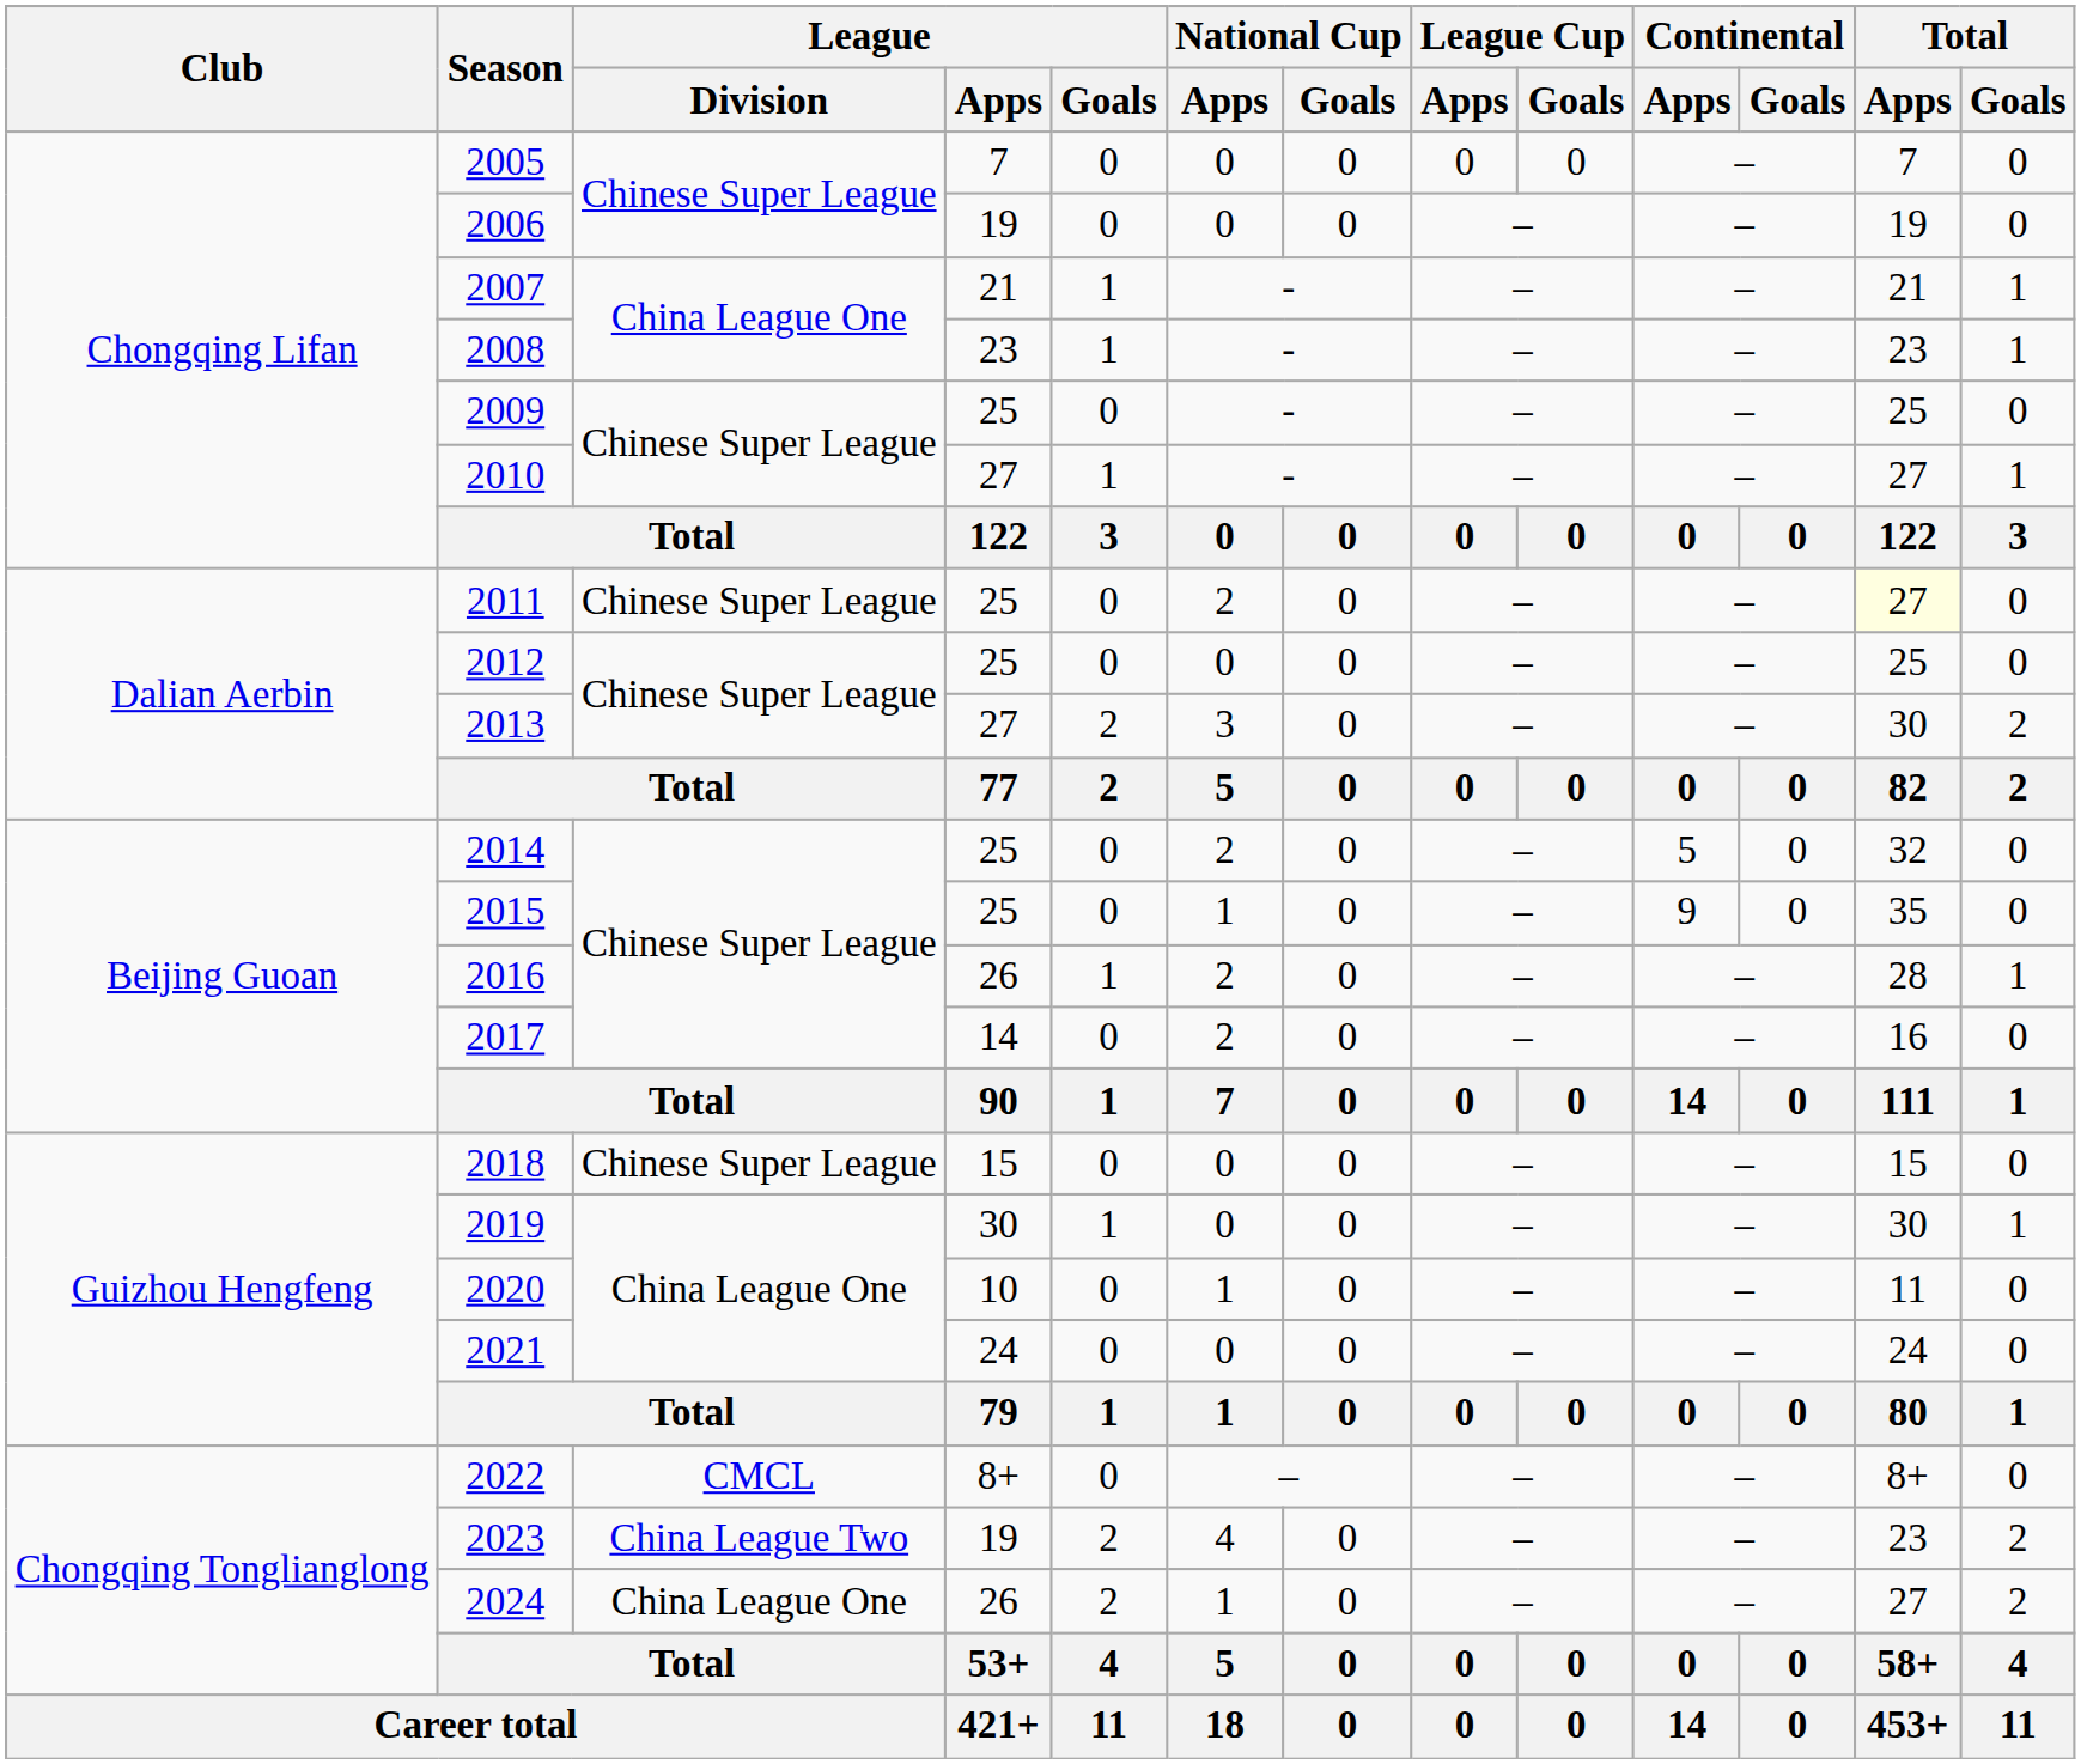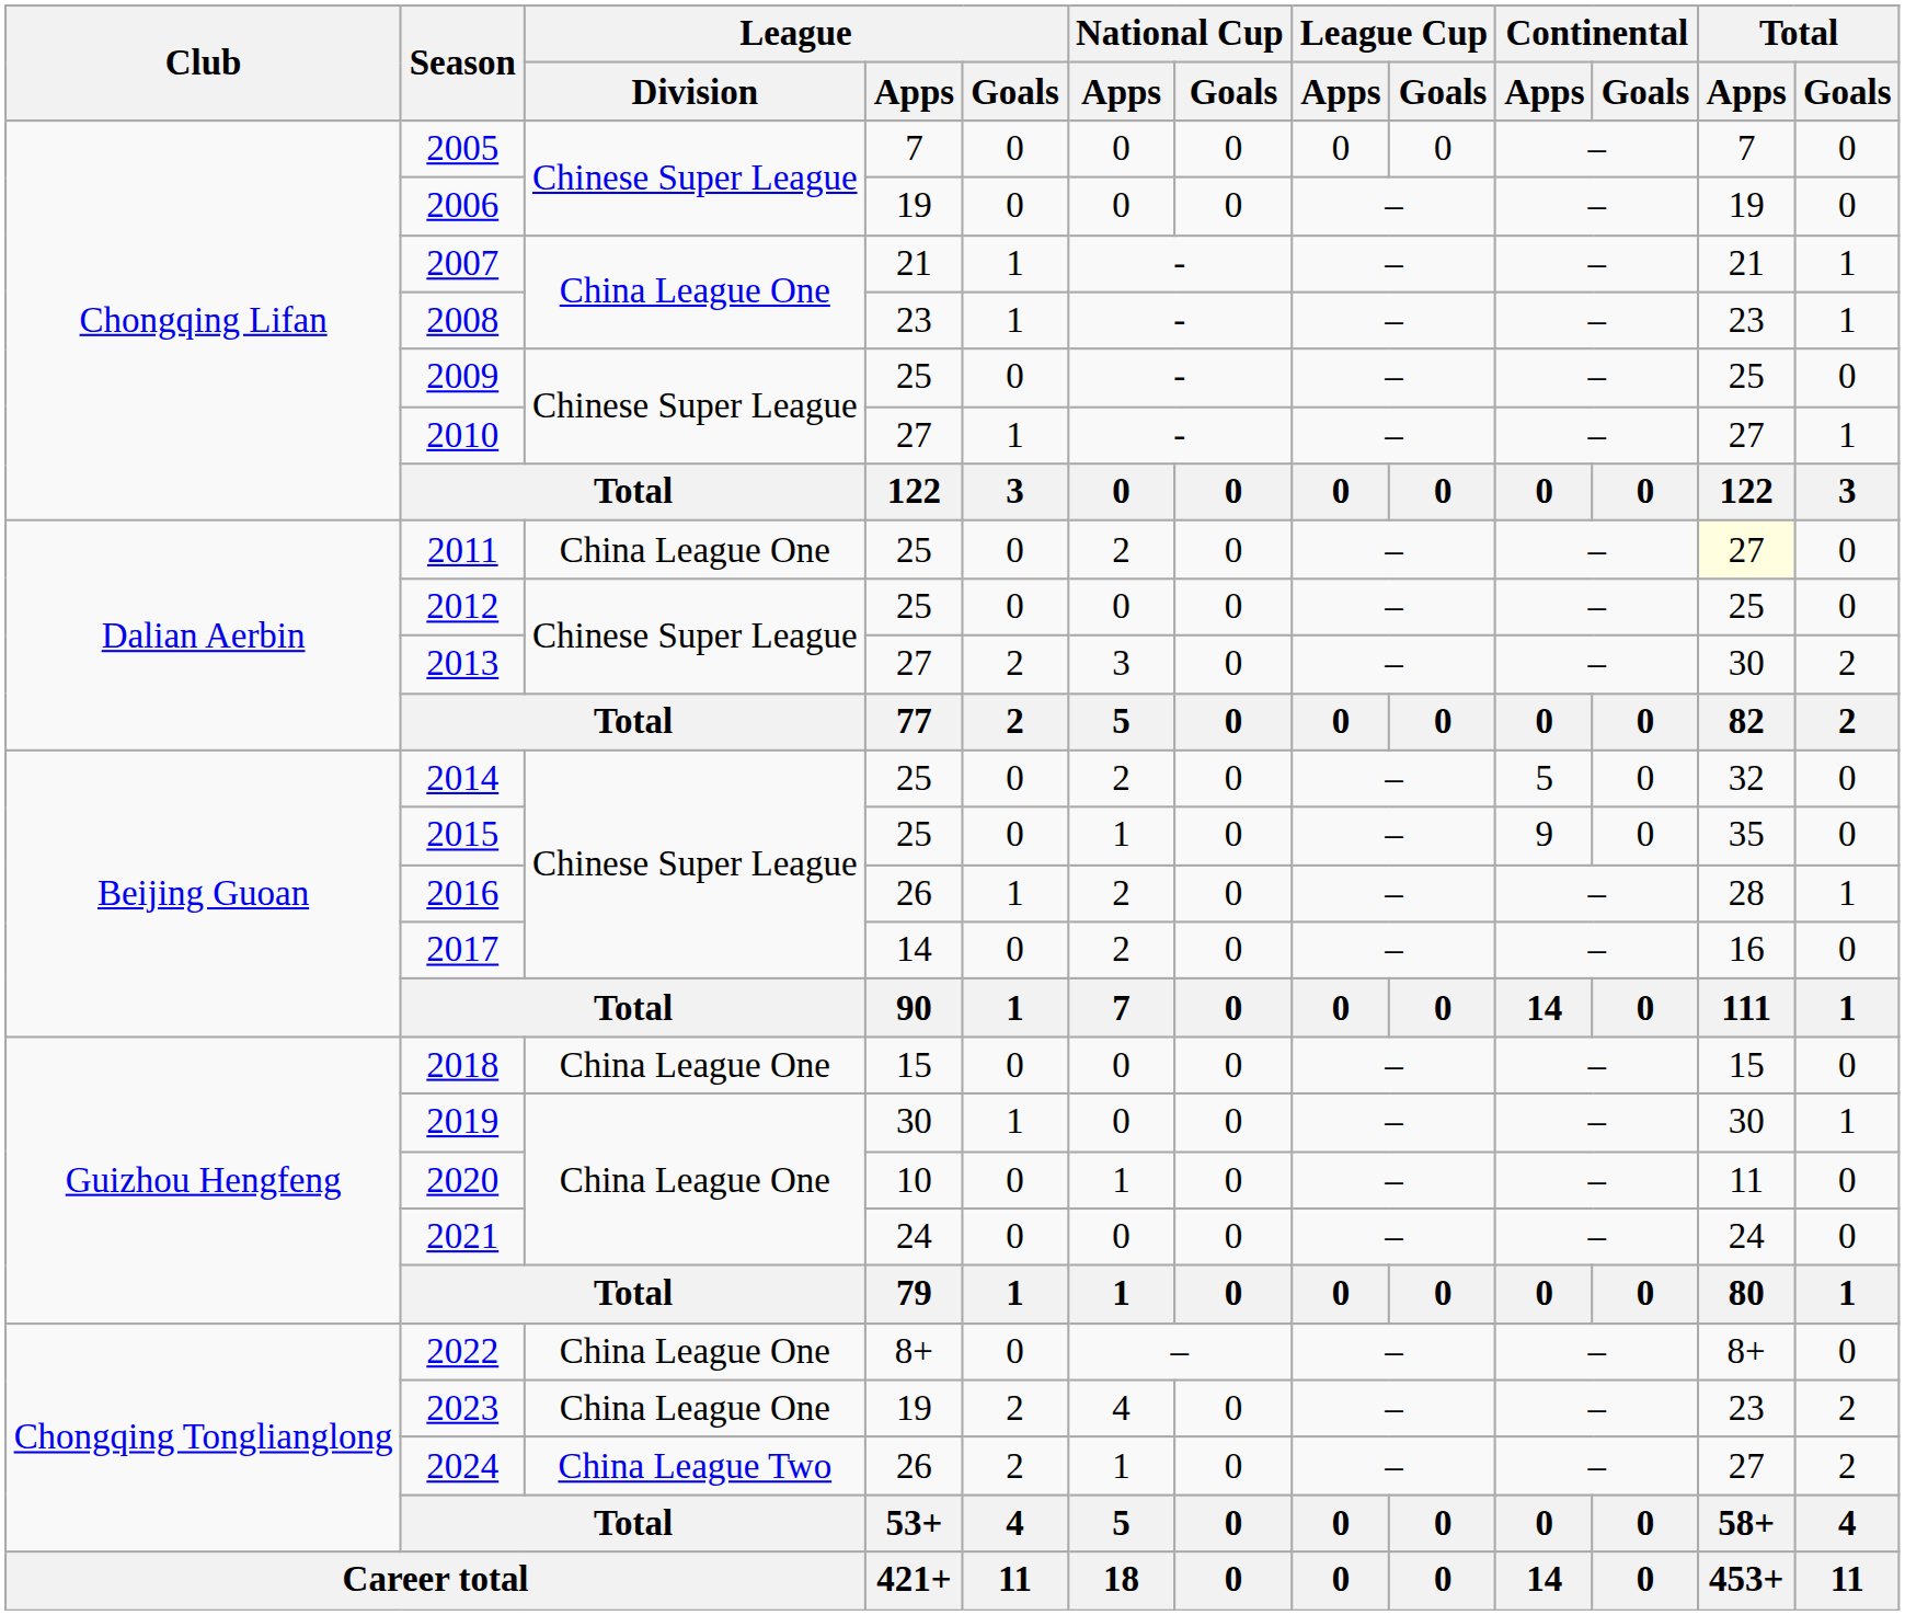2011 | League / Division: Chinese Super League -> China League One
2018 | League / Division: Chinese Super League -> China League One
2022 | League / Division: CMCL -> China League One
2023 | League / Division: China League Two -> China League One
2024 | League / Division: China League One -> China League Two
